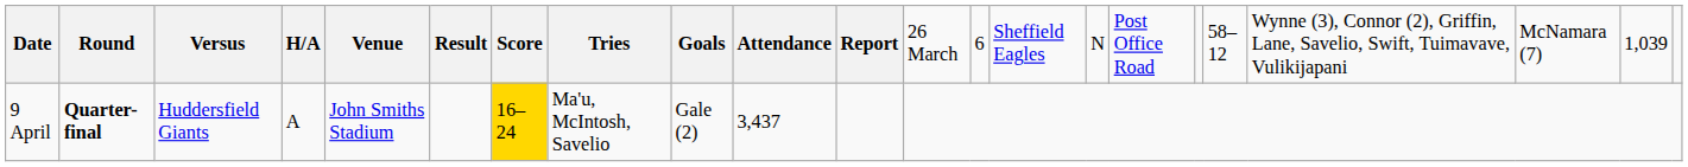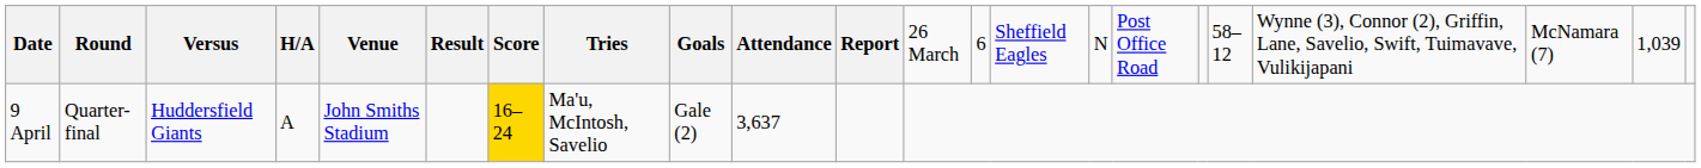9 April | column 2: bold -> normal
9 April | column 10: 3,437 -> 3,637
